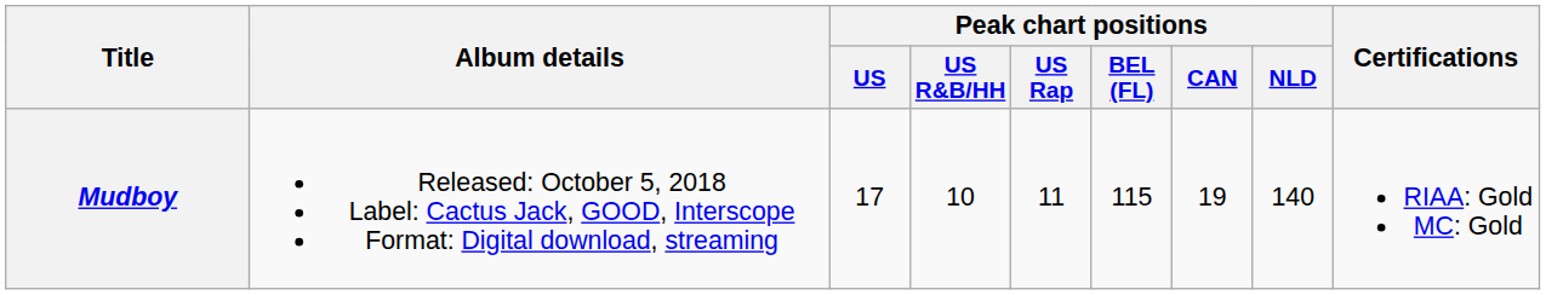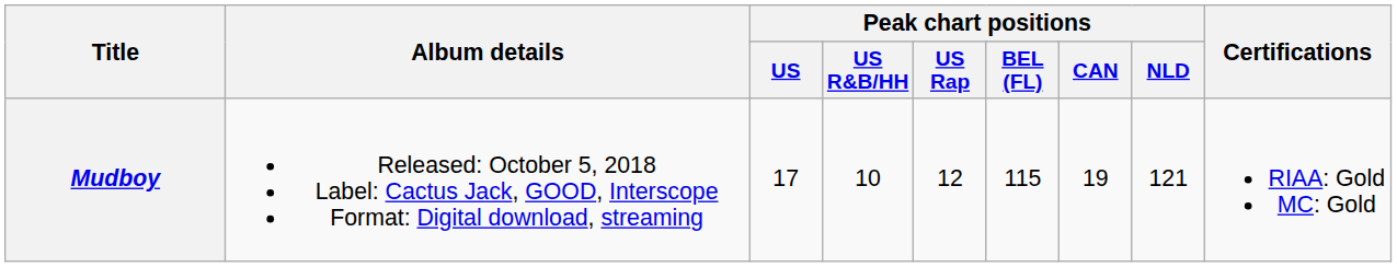Mudboy | Peak chart positions / US Rap: 11 -> 12
Mudboy | Peak chart positions / NLD: 140 -> 121
